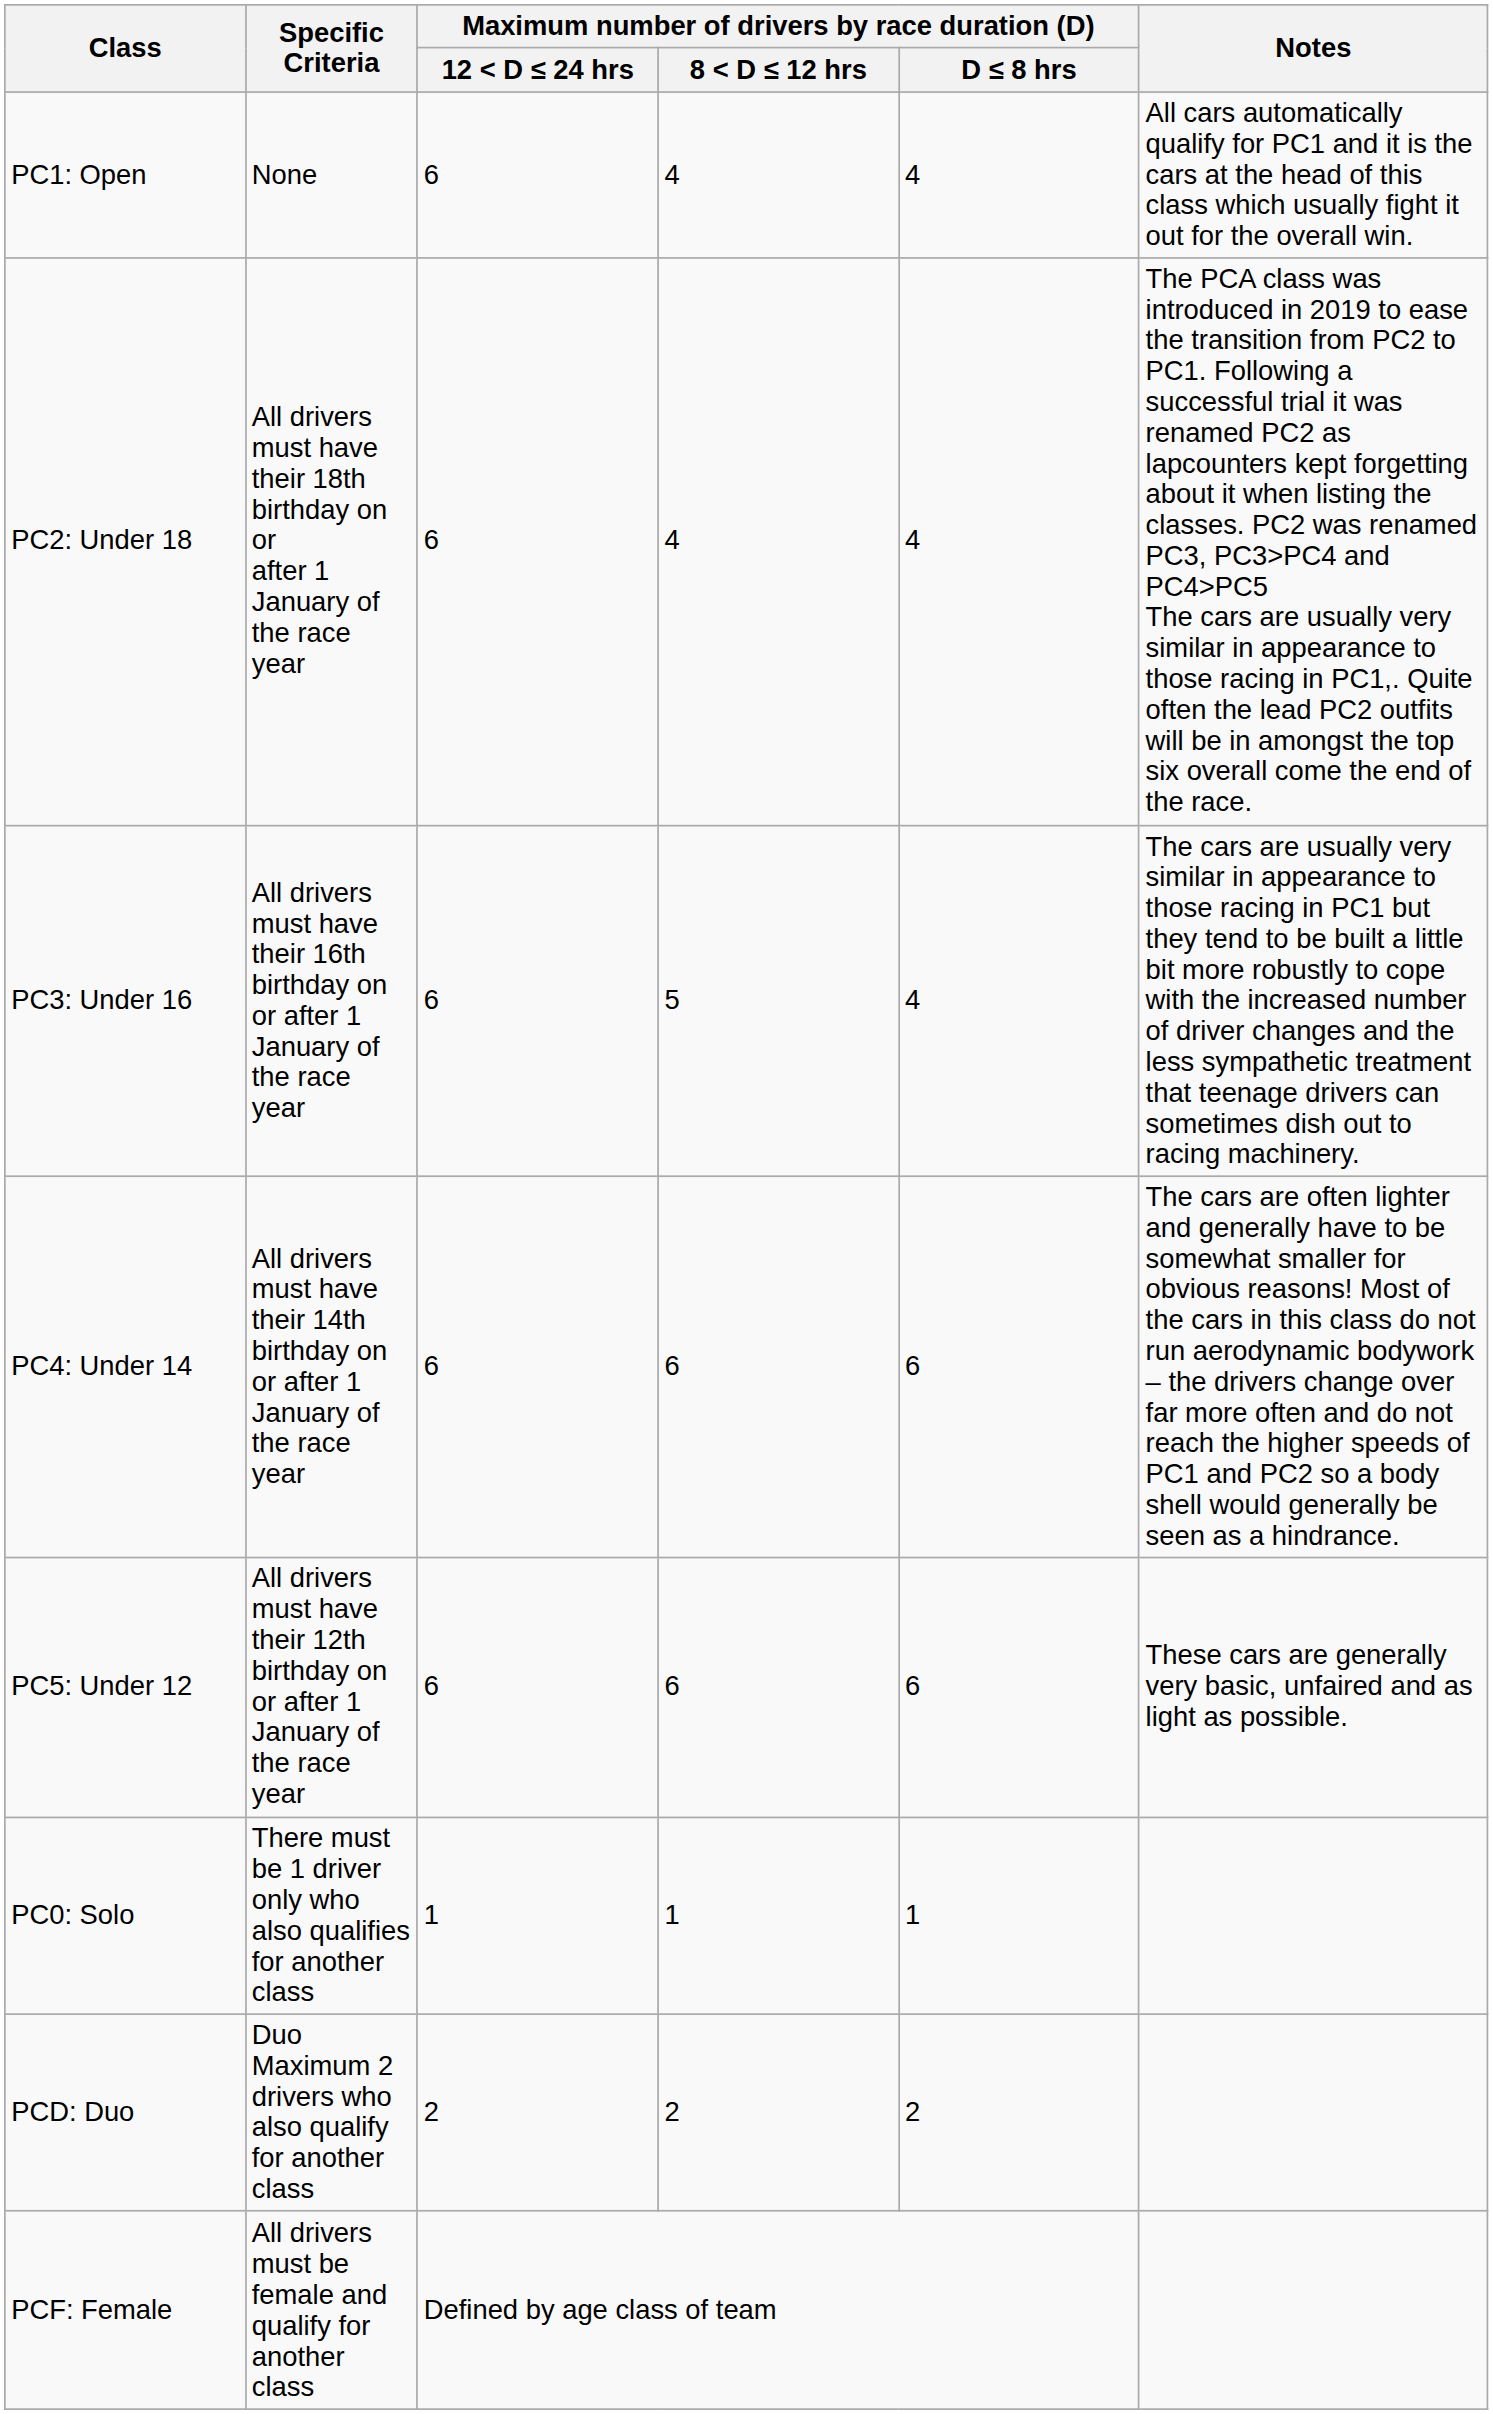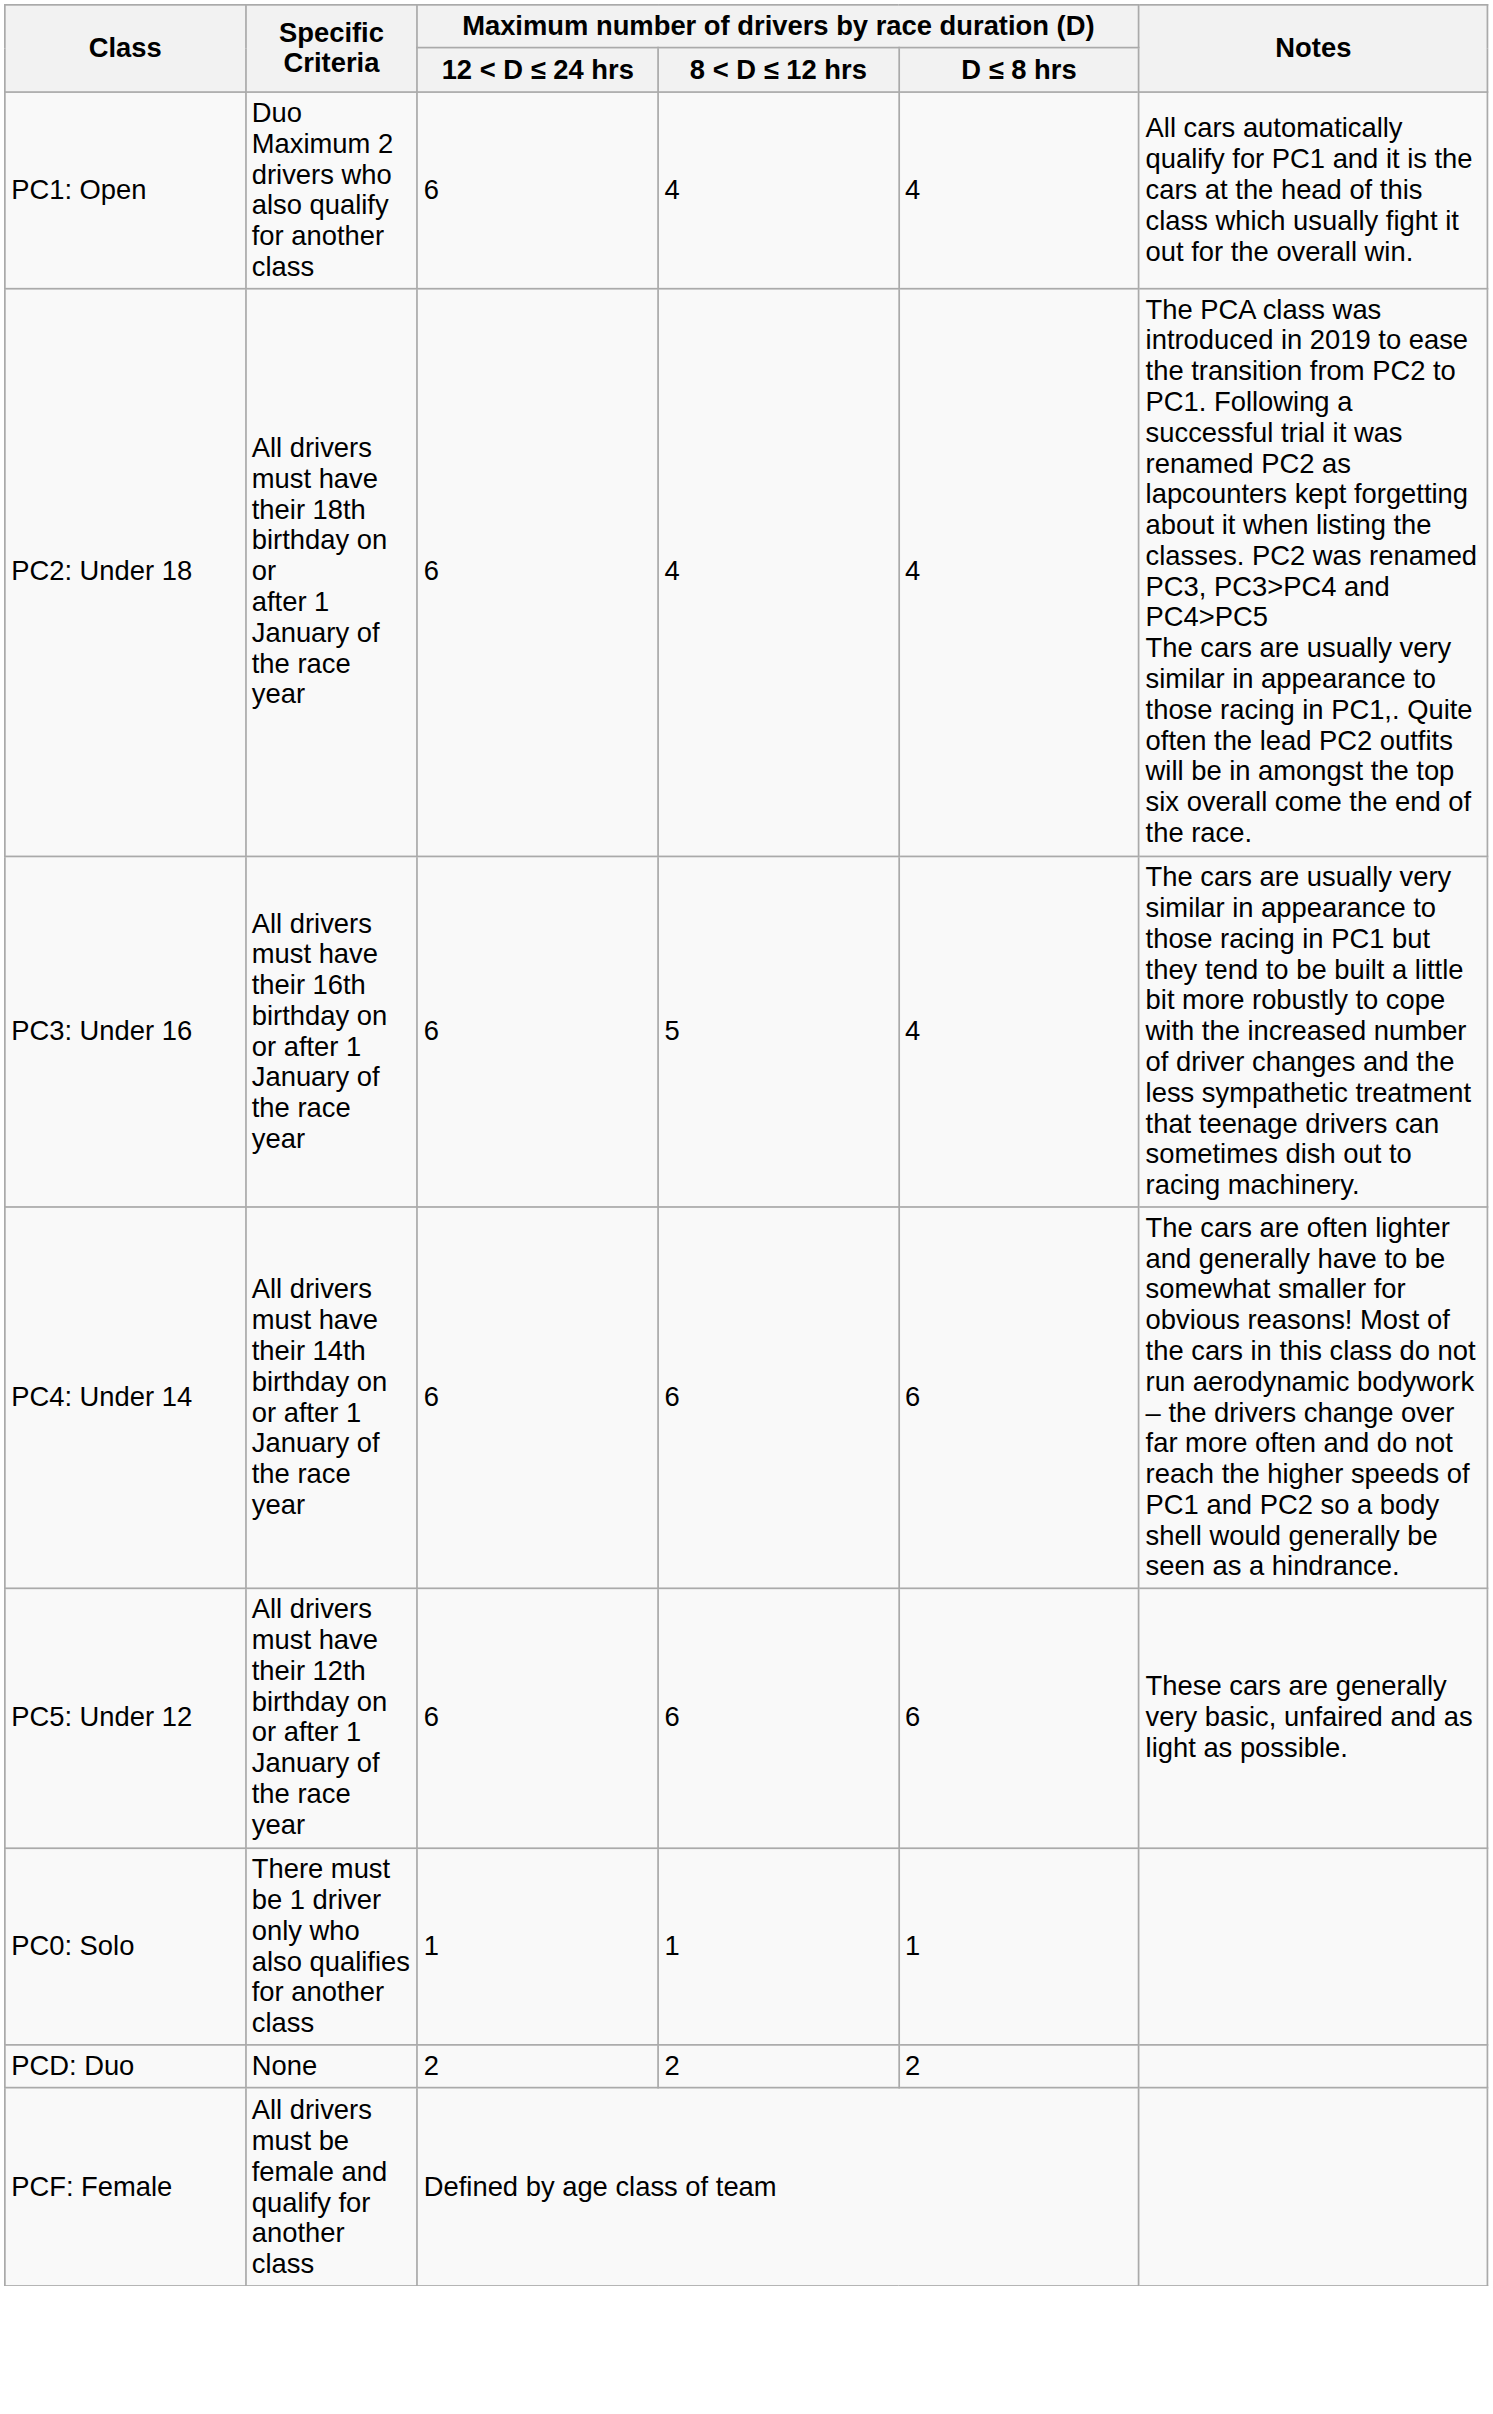PC1: Open | Specific Criteria: None -> Duo Maximum 2 drivers who also qualify for another class
PCD: Duo | Specific Criteria: Duo Maximum 2 drivers who also qualify for another class -> None
